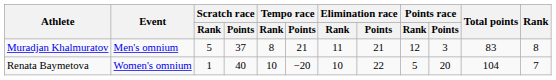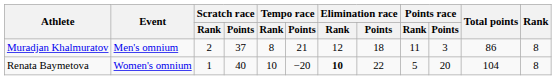Muradjan Khalmuratov | Scratch race / Rank: 5 -> 2
Muradjan Khalmuratov | Elimination race / Rank: 11 -> 12
Muradjan Khalmuratov | Elimination race / Points: 21 -> 18
Muradjan Khalmuratov | Points race / Rank: 12 -> 11
Muradjan Khalmuratov | Total points: 83 -> 86
Renata Baymetova | Elimination race / Rank: normal -> bold
Renata Baymetova | Rank: 7 -> 8
